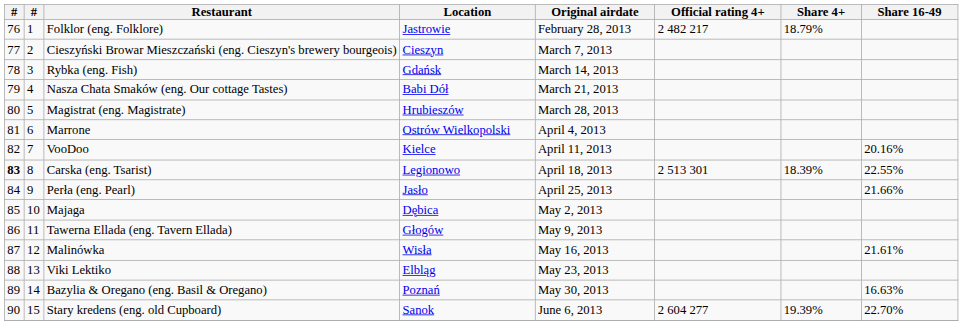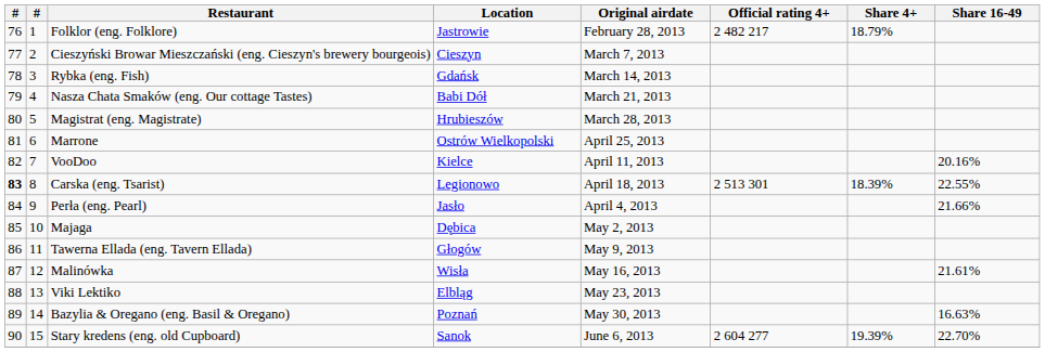Marrone | Original airdate: April 4, 2013 -> April 25, 2013
Perła (eng. Pearl) | Original airdate: April 25, 2013 -> April 4, 2013
